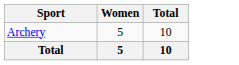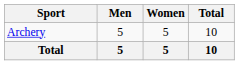+ column: Men | 5 | 5
